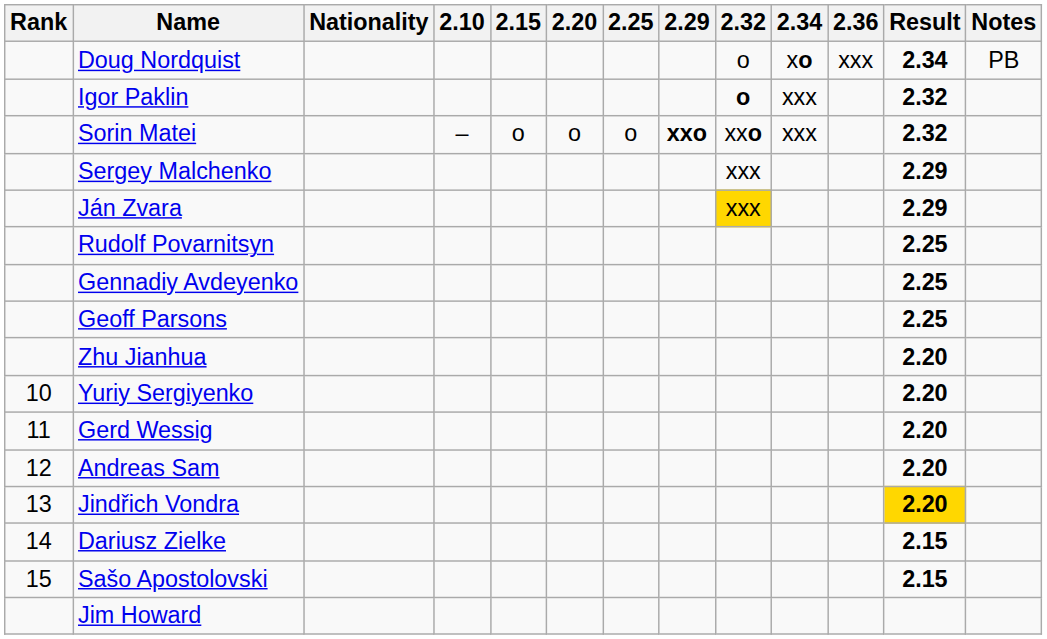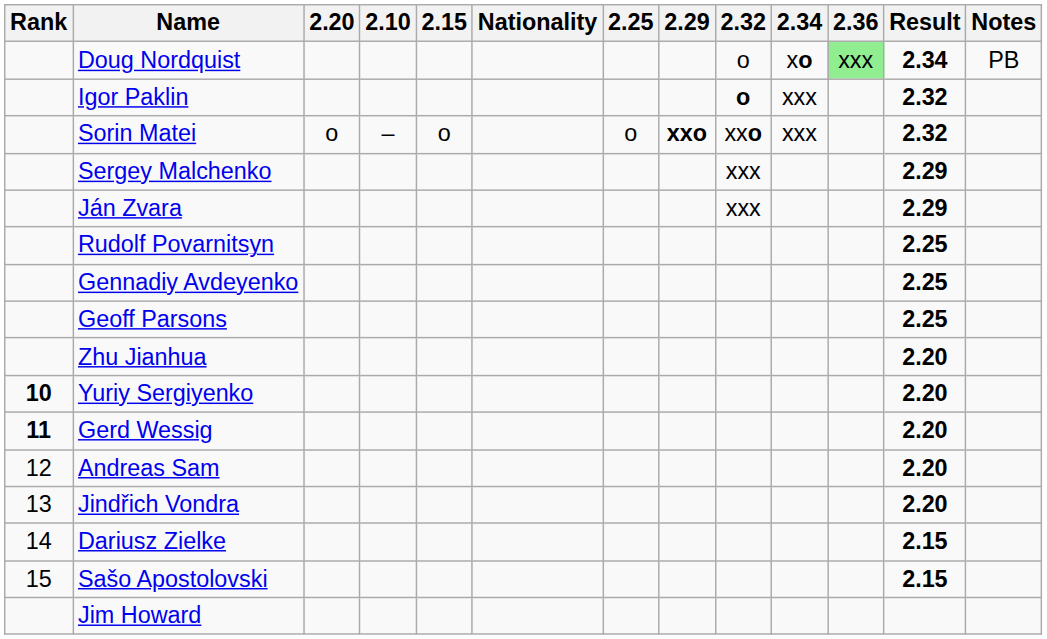columns swapped: Nationality <-> 2.20
Doug Nordquist | 2.36: no background -> lightgreen background
Ján Zvara | 2.32: gold background -> no background
Yuriy Sergiyenko | Rank: normal -> bold
Gerd Wessig | Rank: normal -> bold
Jindřich Vondra | Result: gold background -> no background
